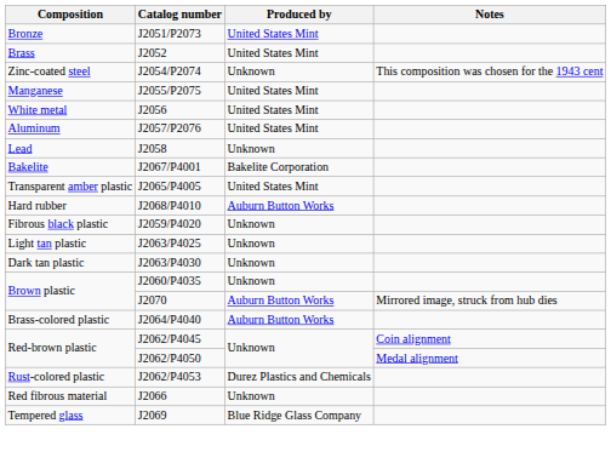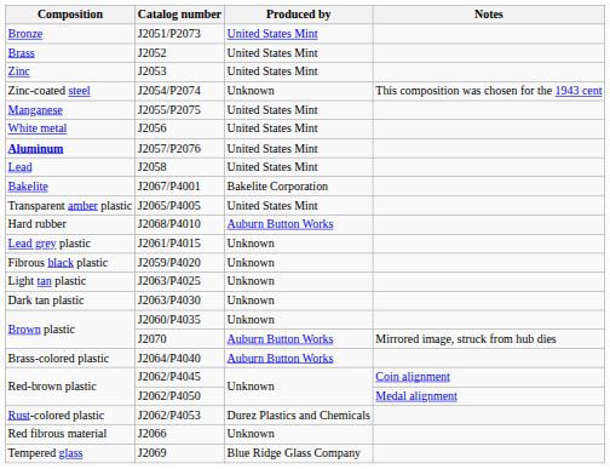+ row: Zinc | J2053 | United States Mint
J2057/P2076 | Composition: normal -> bold
J2058 | Produced by: Unknown -> United States Mint
+ row: Lead grey plastic | J2061/P4015 | Unknown
